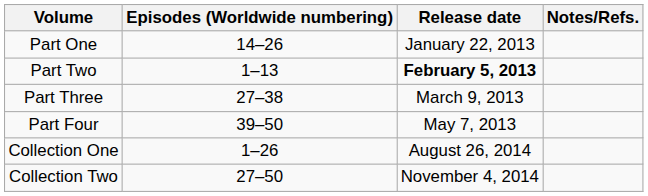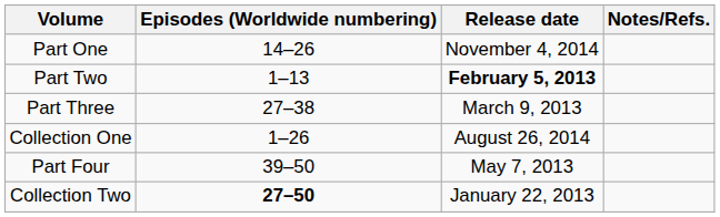Part One | Release date: January 22, 2013 -> November 4, 2014
rows swapped: Part Four <-> Collection One
Collection Two | Episodes (Worldwide numbering): normal -> bold
Collection Two | Release date: November 4, 2014 -> January 22, 2013
